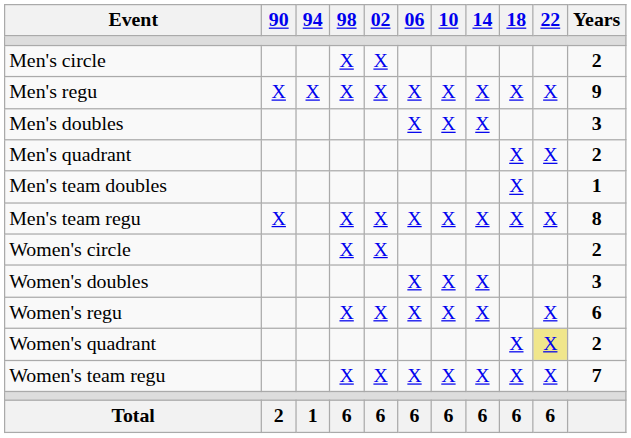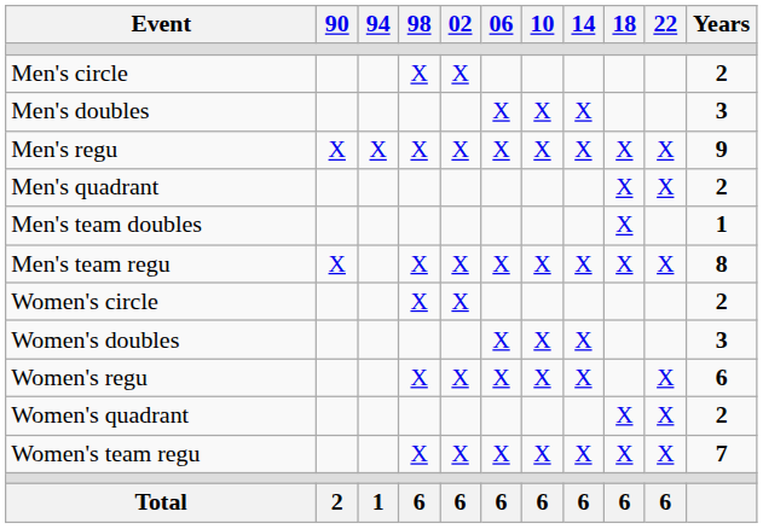rows swapped: Men's doubles <-> Men's regu
Women's quadrant | 22: khaki background -> no background
